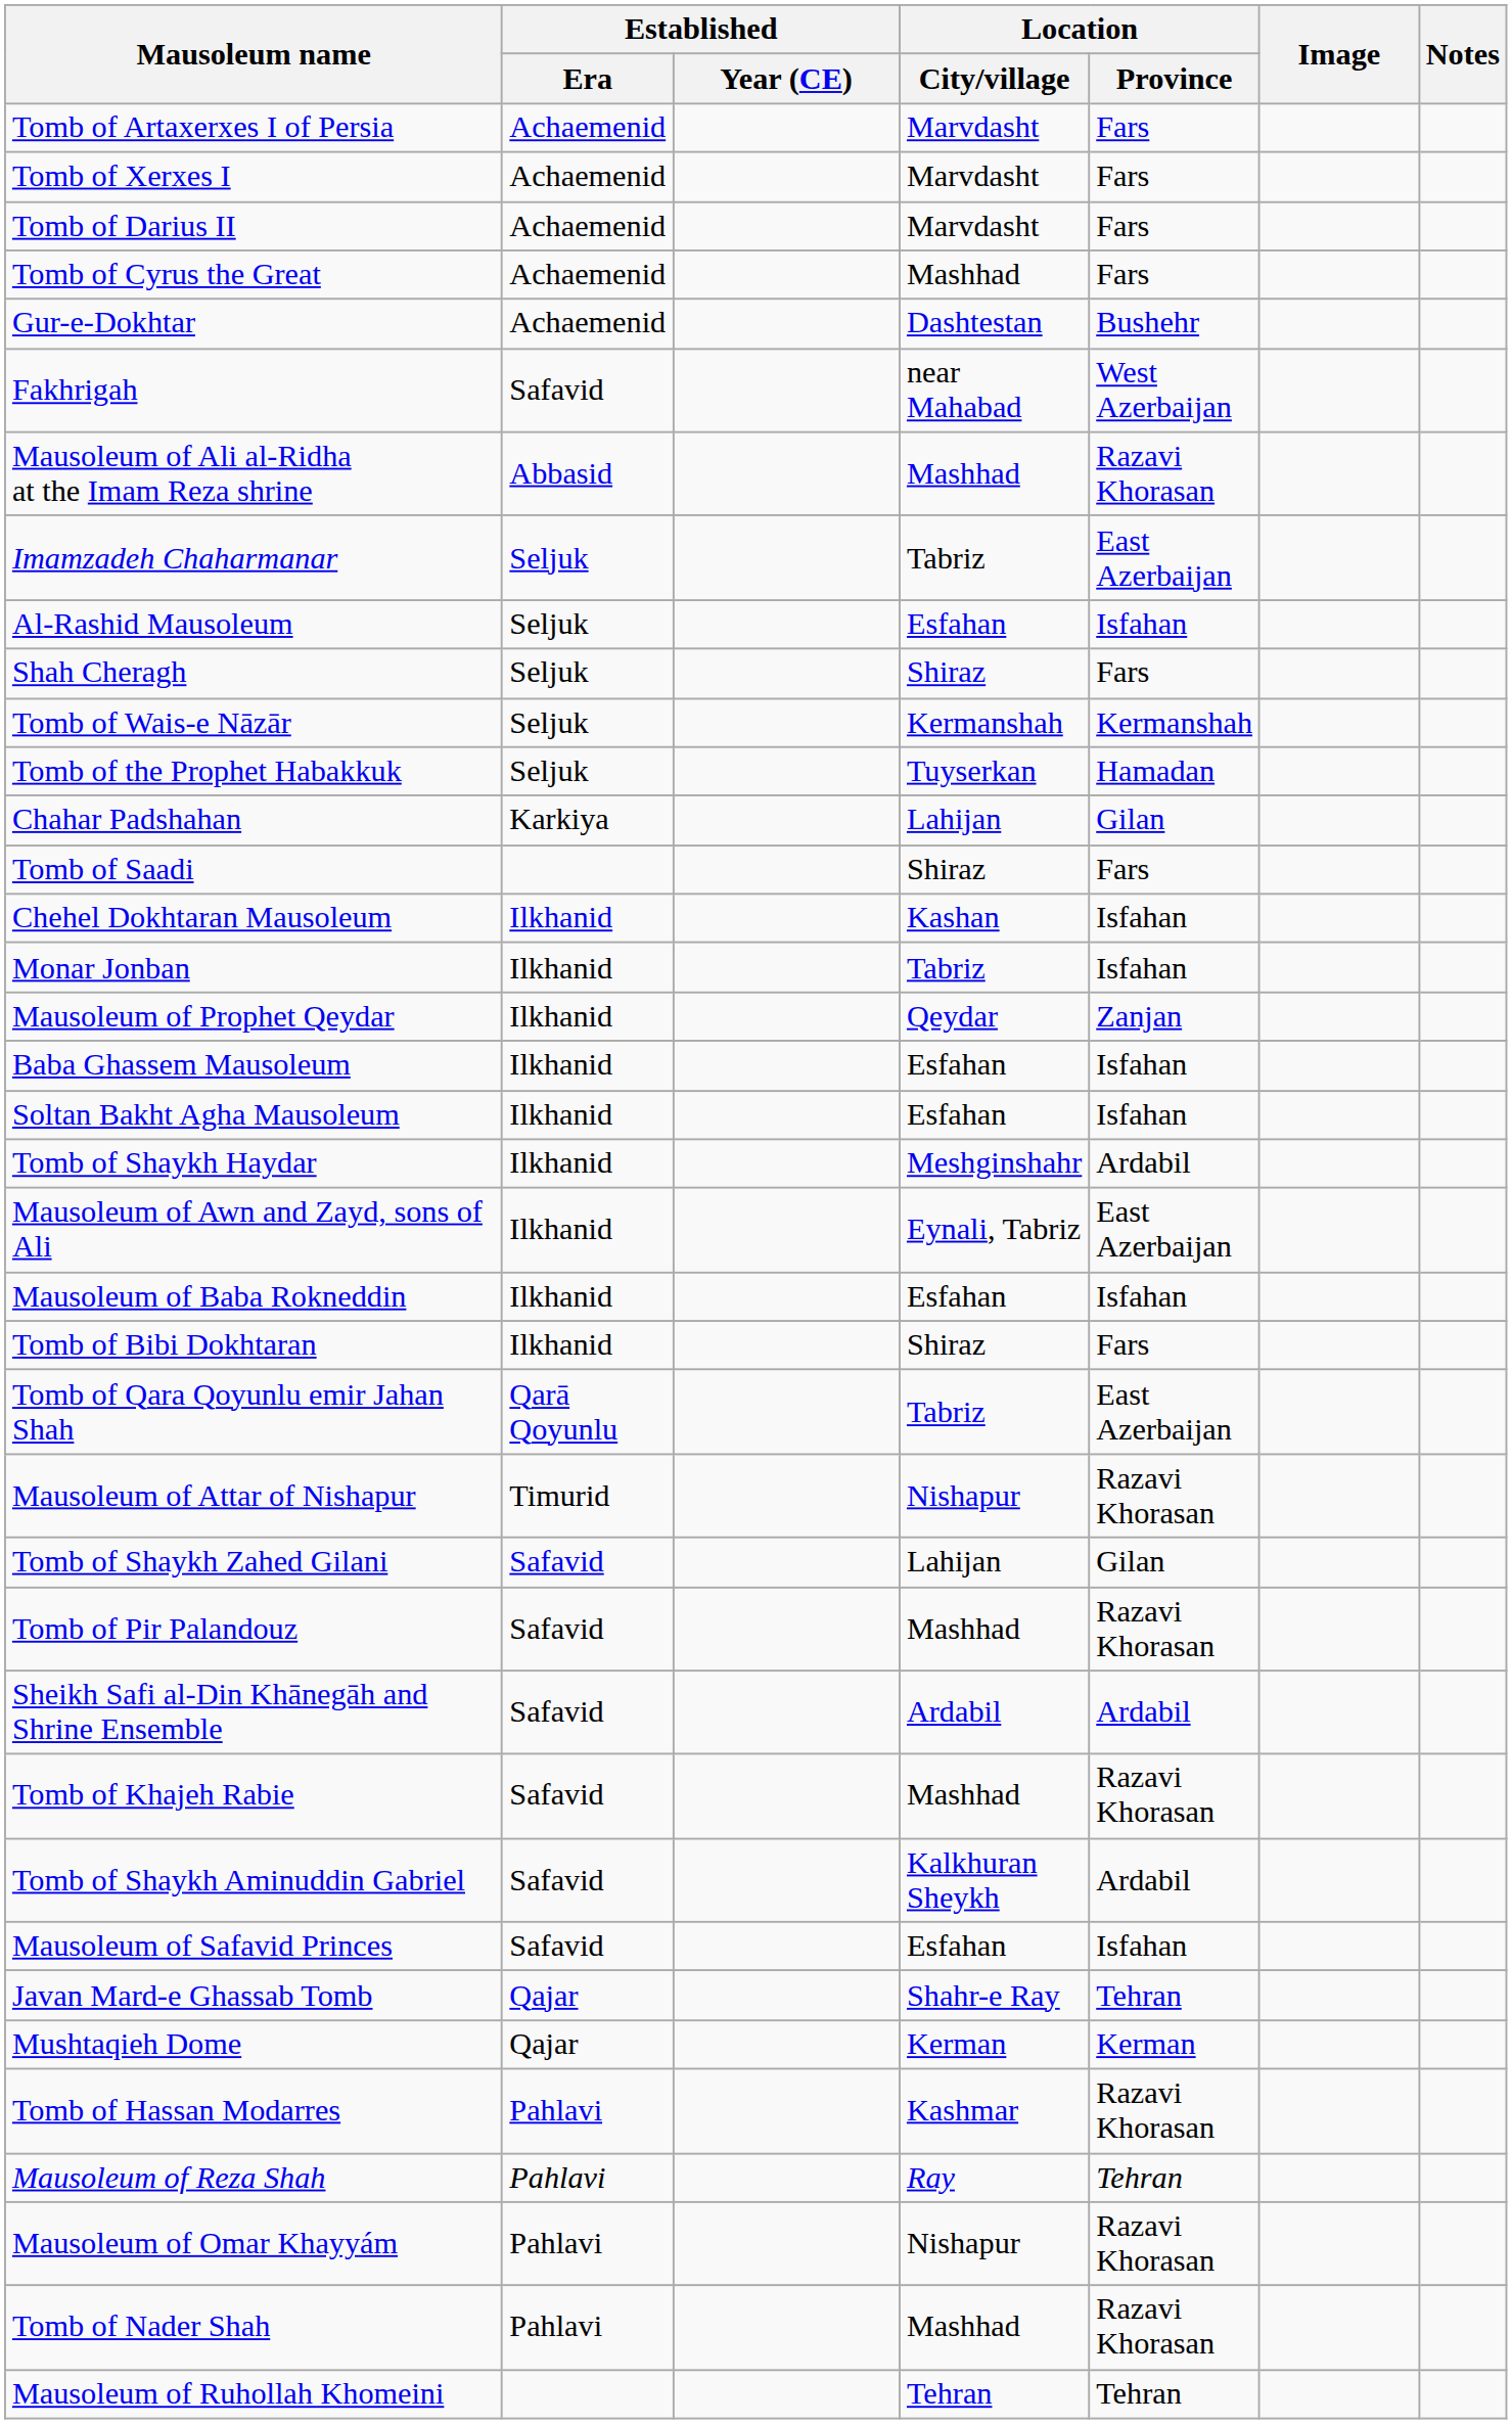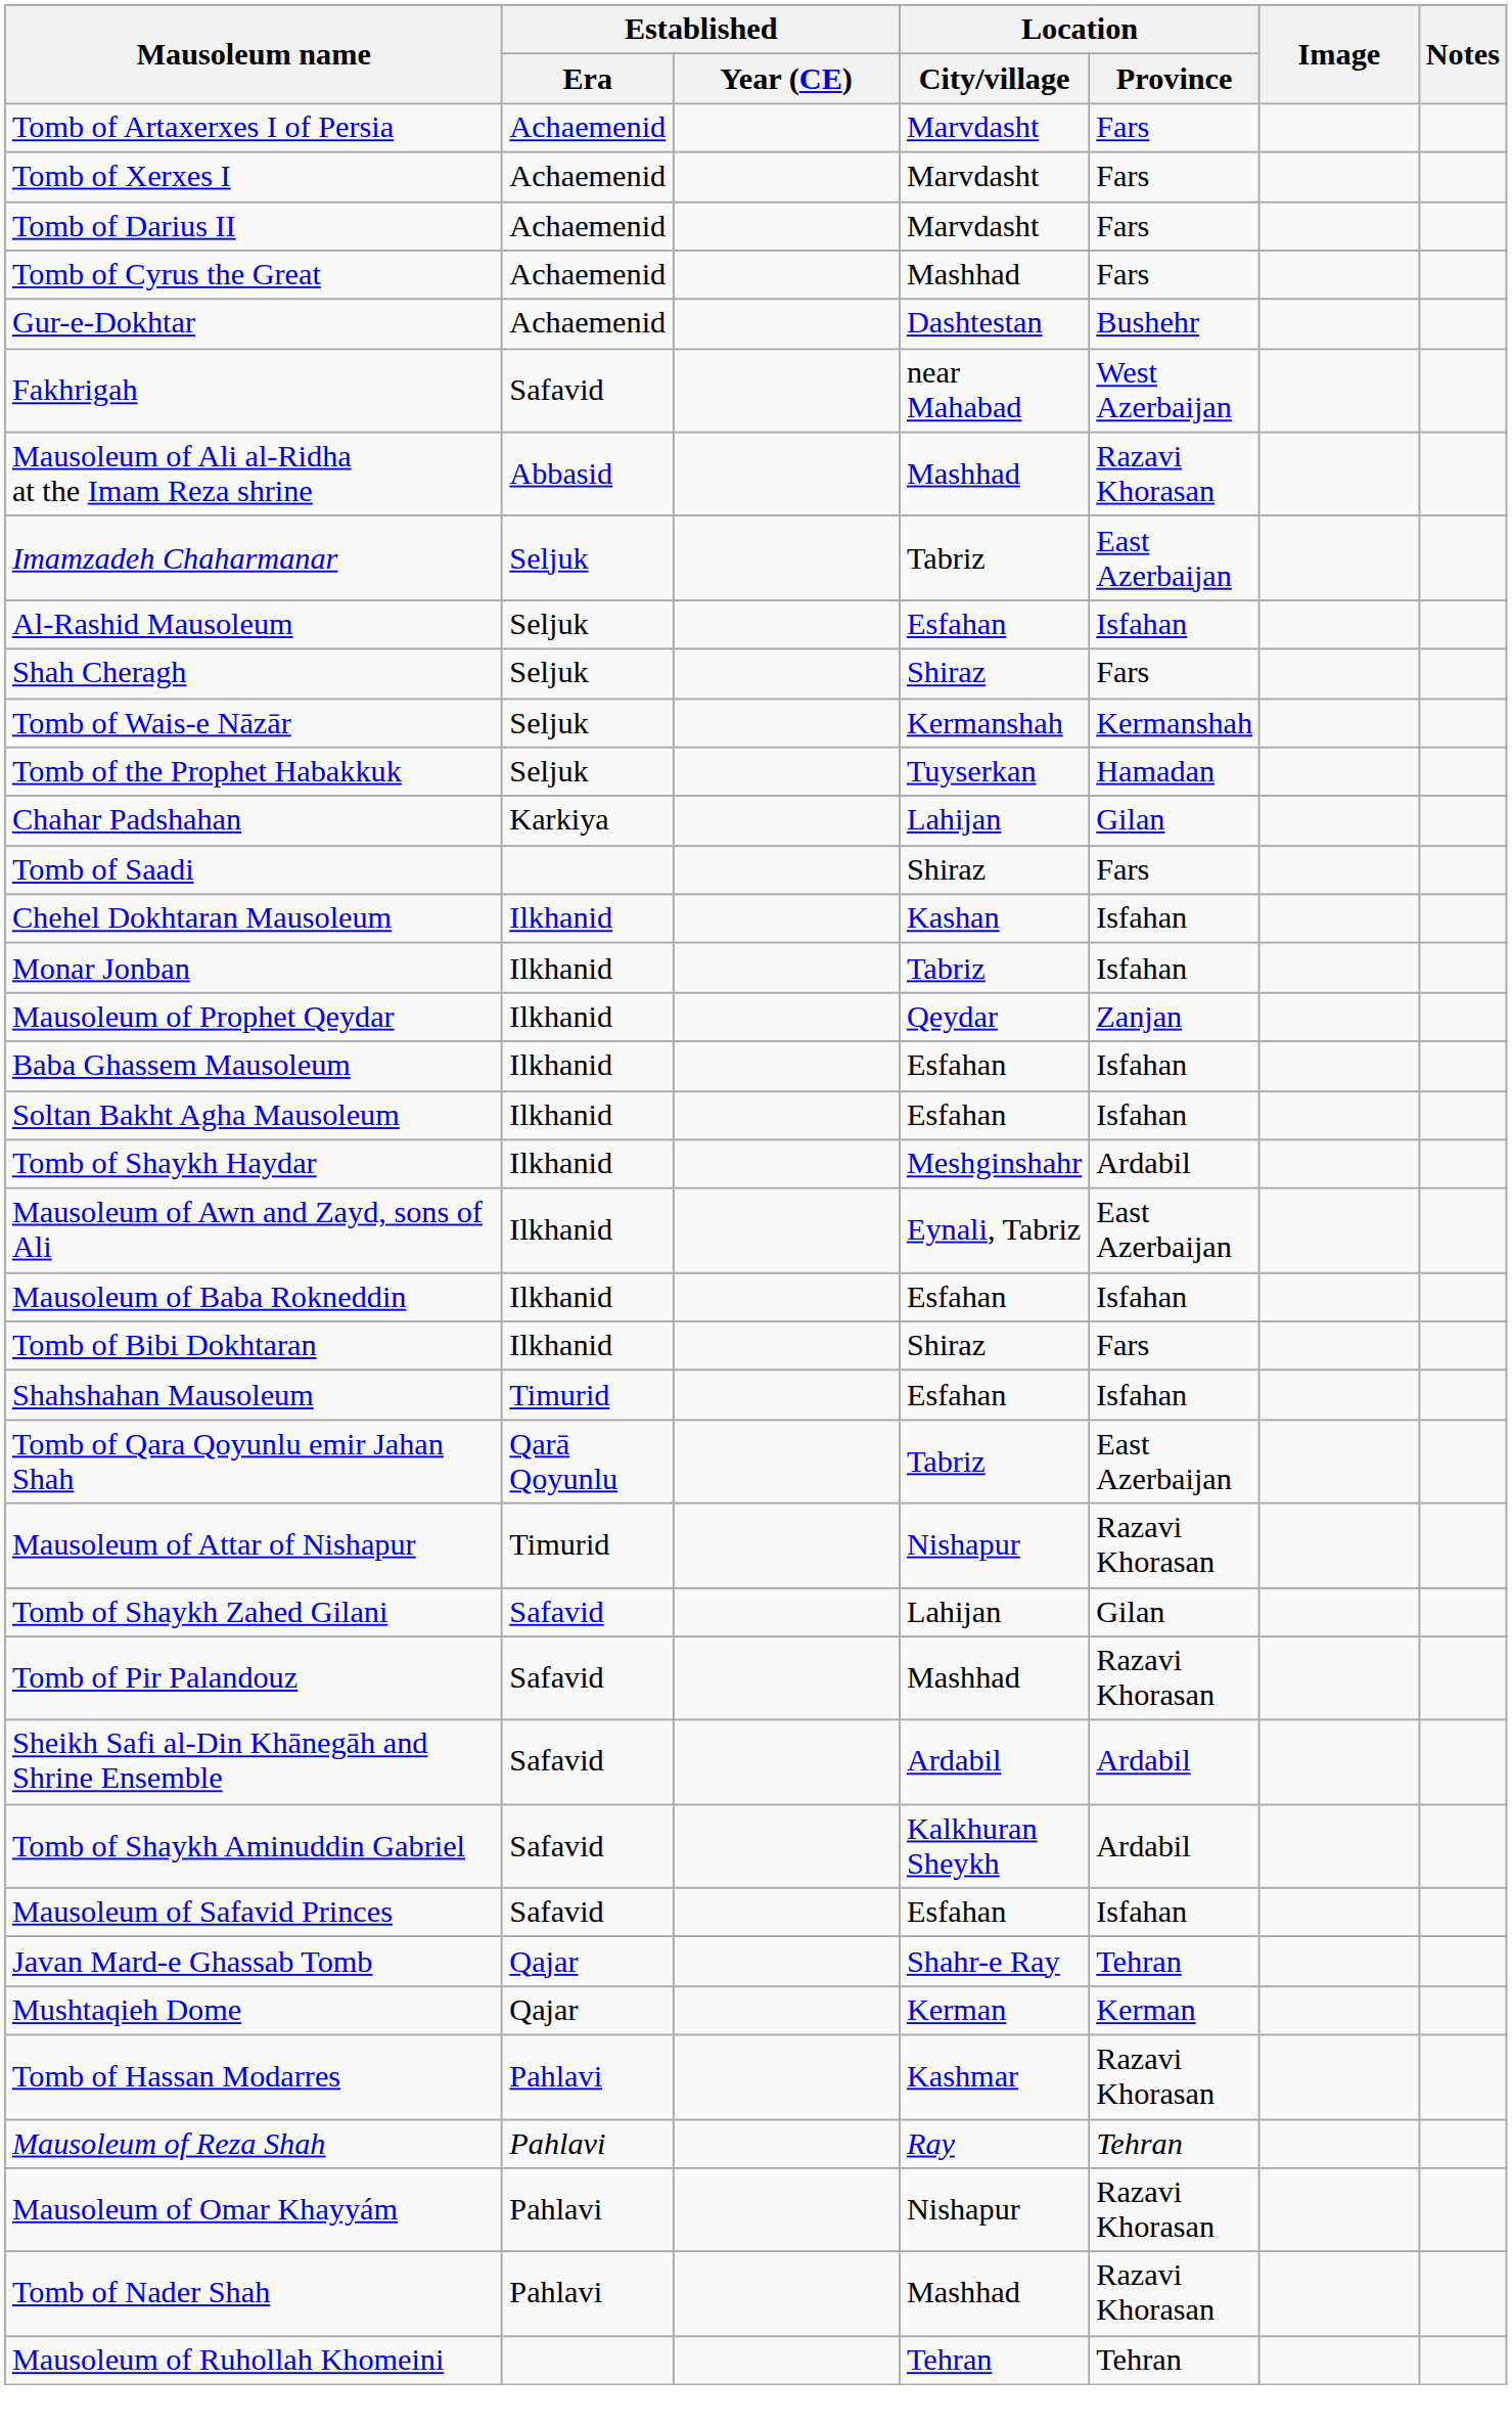+ row: Shahshahan Mausoleum | Timurid | Esfahan | Isfahan
- row: Tomb of Khajeh Rabie | Safavid | Mashhad | Razavi Khorasan
